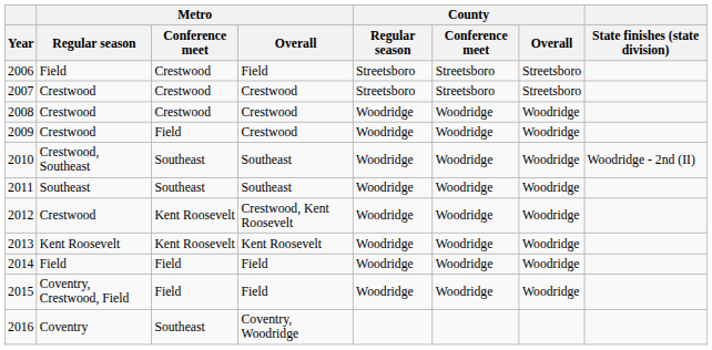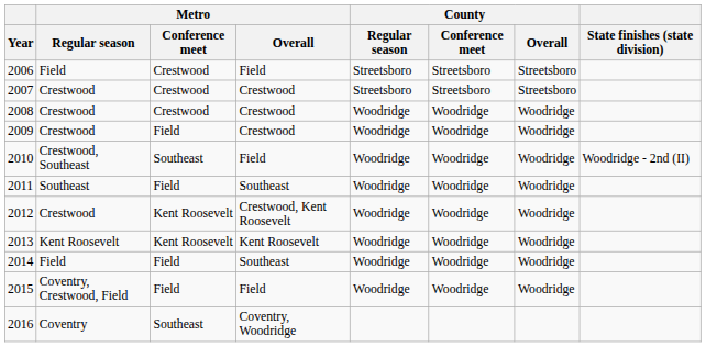2010 | Metro / Overall: Southeast -> Field
2011 | Metro / Conference meet: Southeast -> Field
2014 | Metro / Overall: Field -> Southeast
